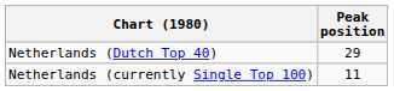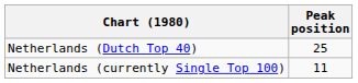Netherlands (Dutch Top 40) | Peak position: 29 -> 25
